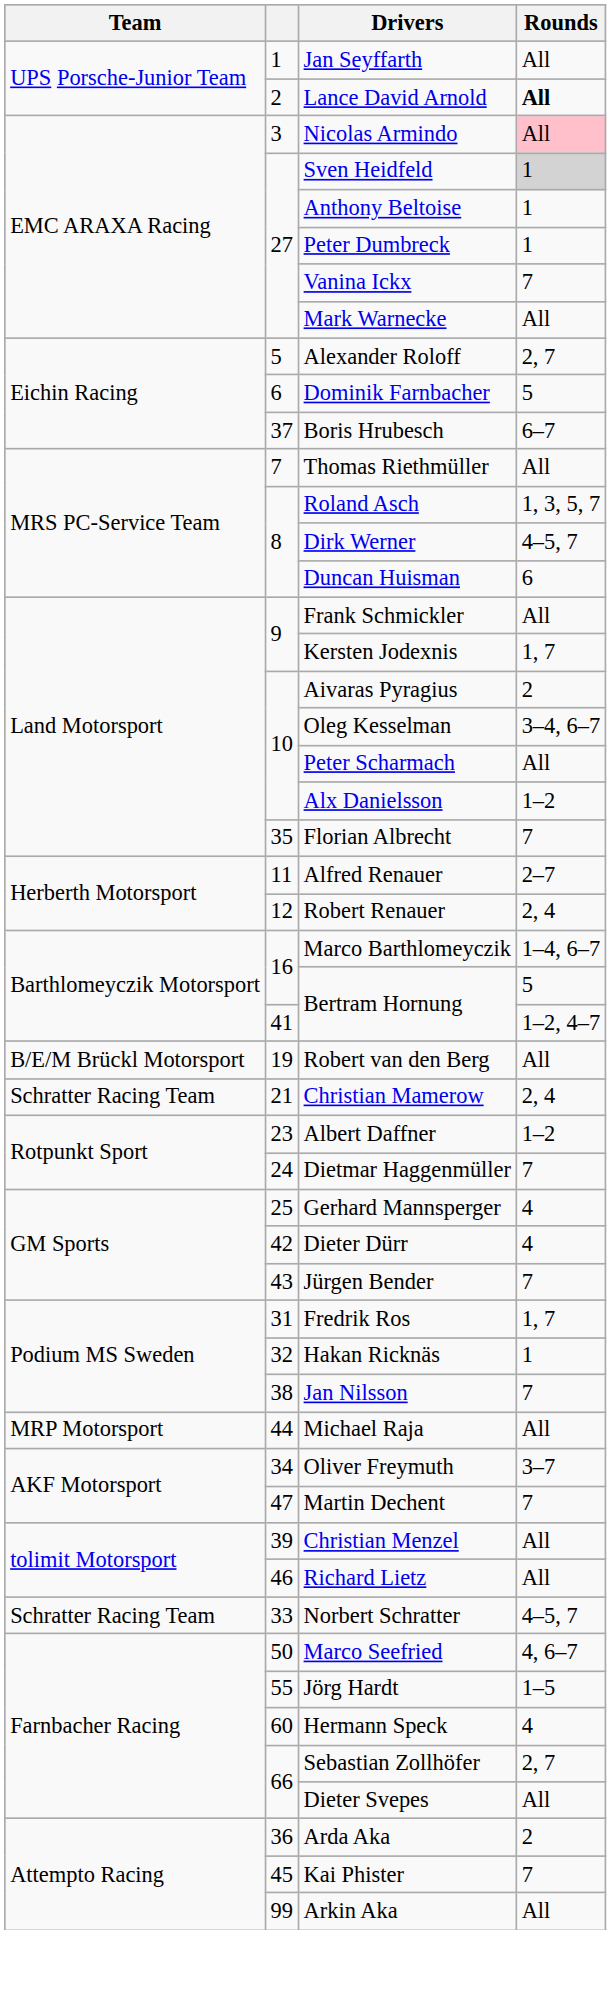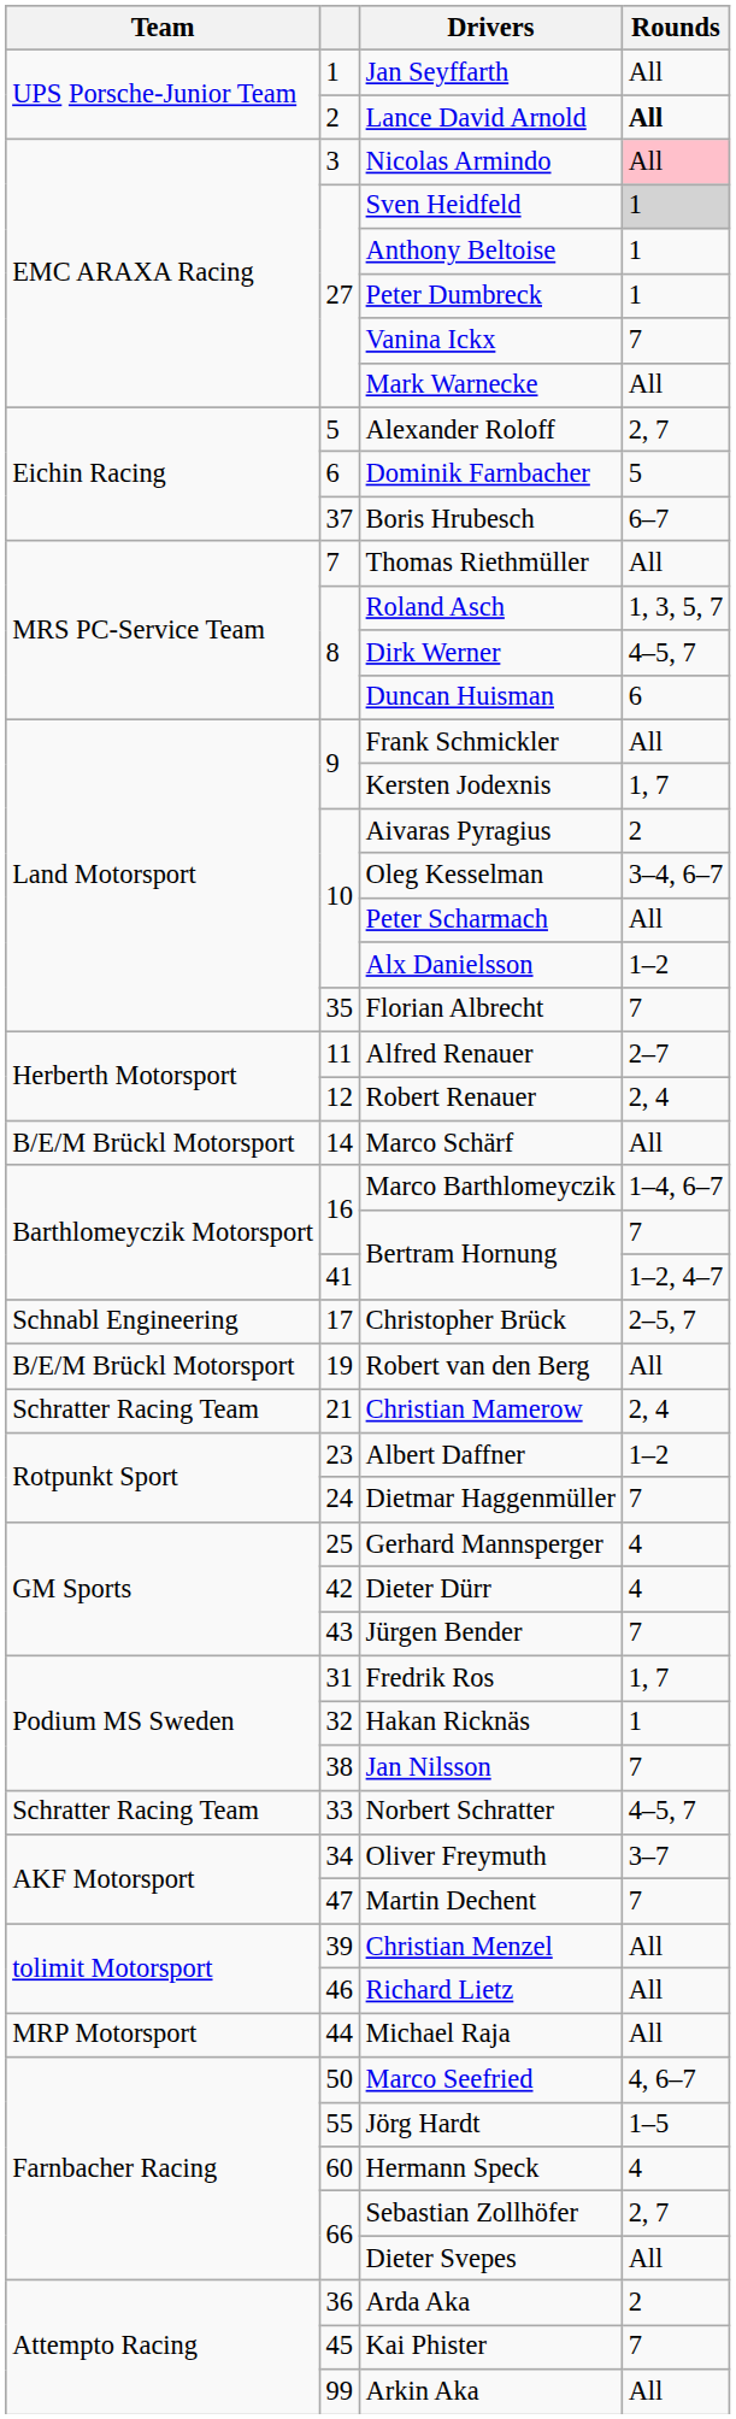+ row: B/E/M Brückl Motorsport | 14 | Marco Schärf | All
16 / Bertram Hornung | Rounds: 5 -> 7
+ row: Schnabl Engineering | 17 | Christopher Brück | 2–5, 7
rows swapped: Norbert Schratter <-> Michael Raja
